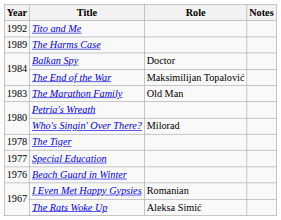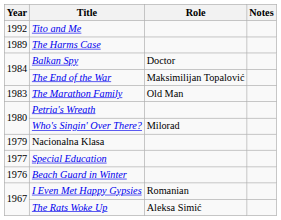+ row: 1979 | Nacionalna Klasa
- row: 1978 | The Tiger
